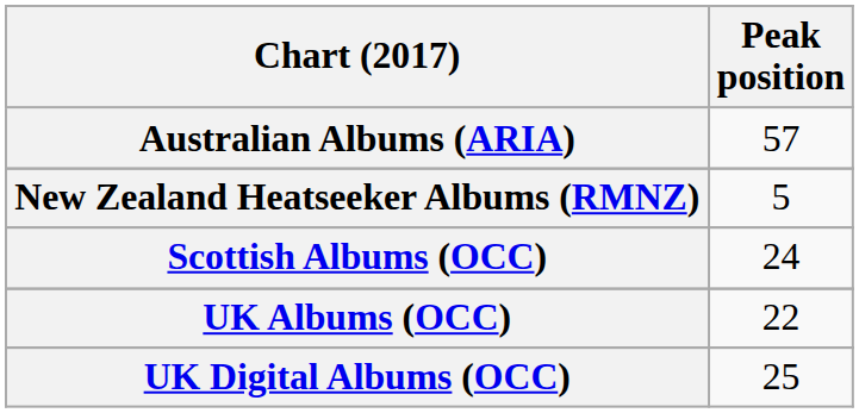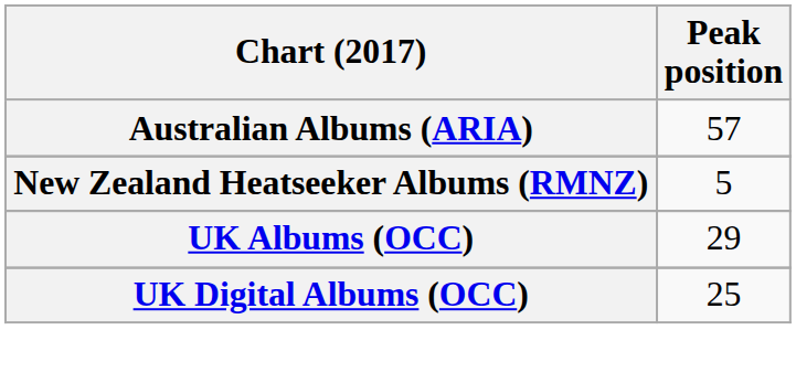- row: Scottish Albums (OCC) | 24
UK Albums (OCC) | Peak position: 22 -> 29
